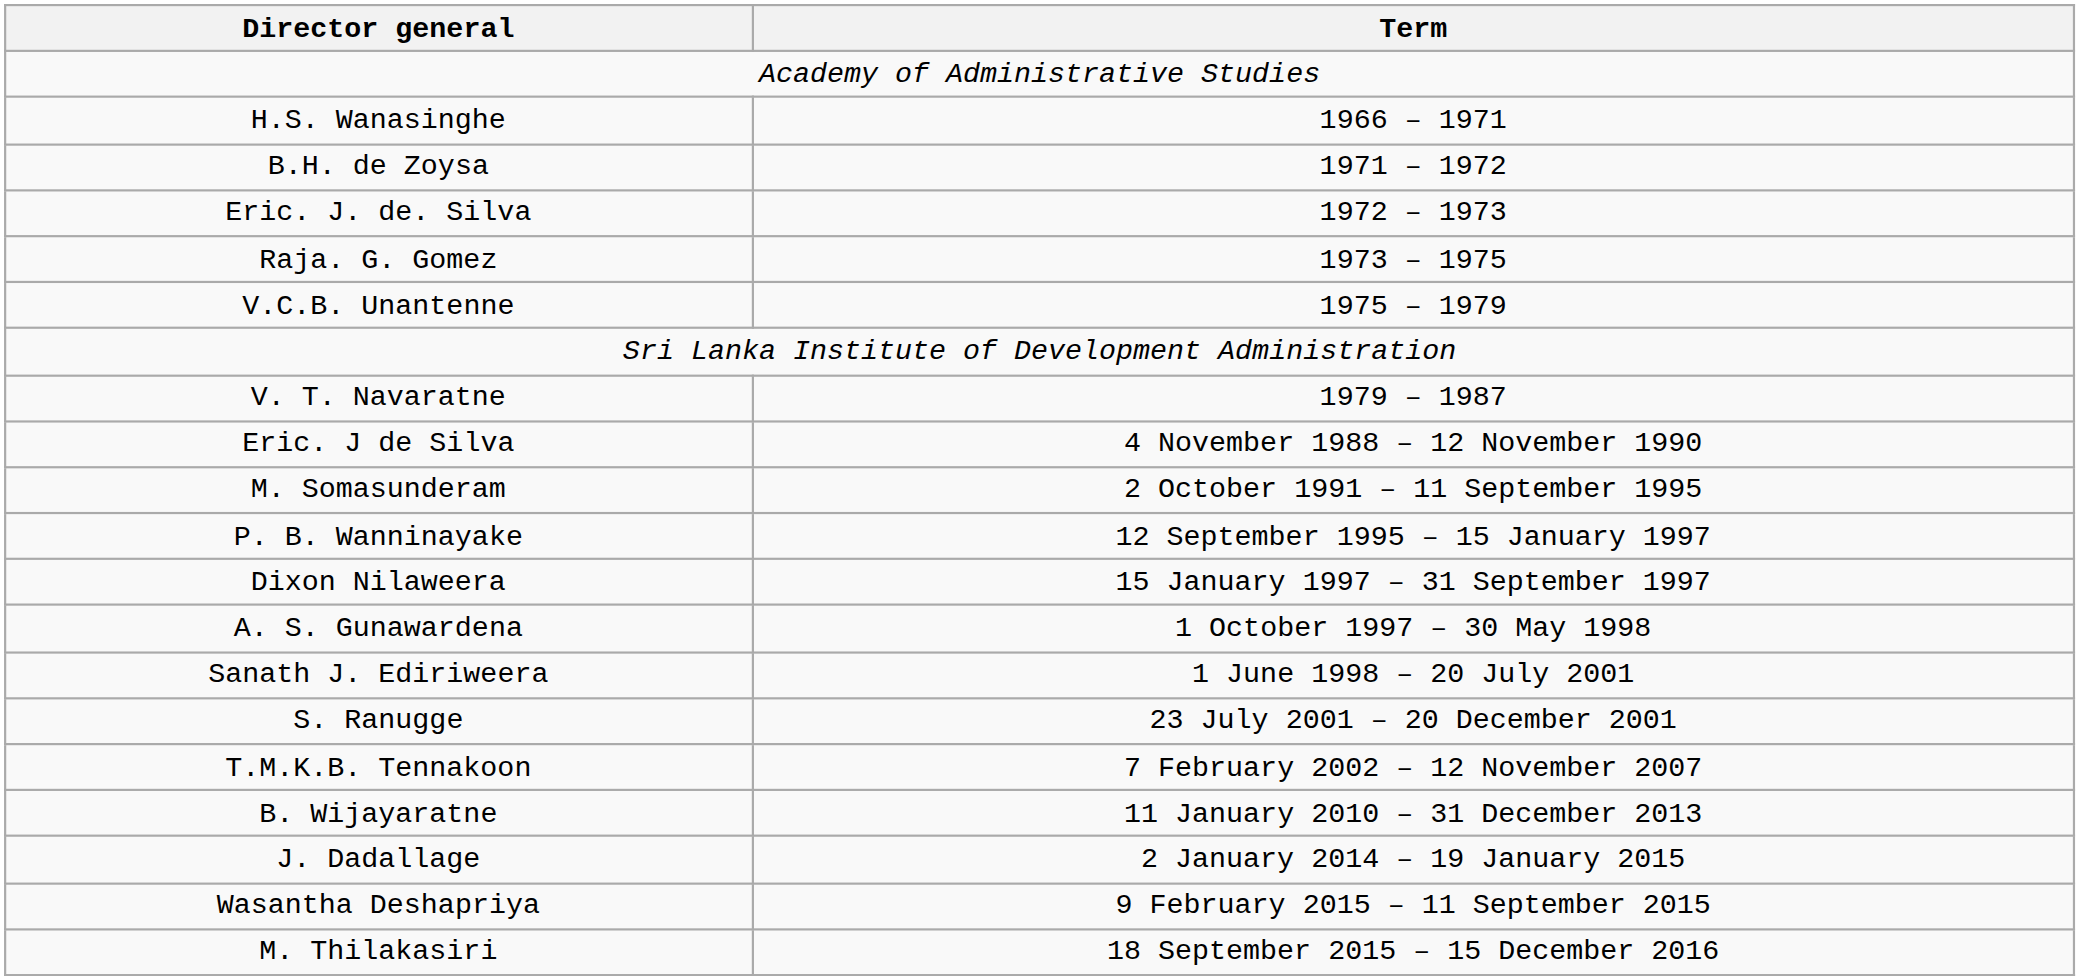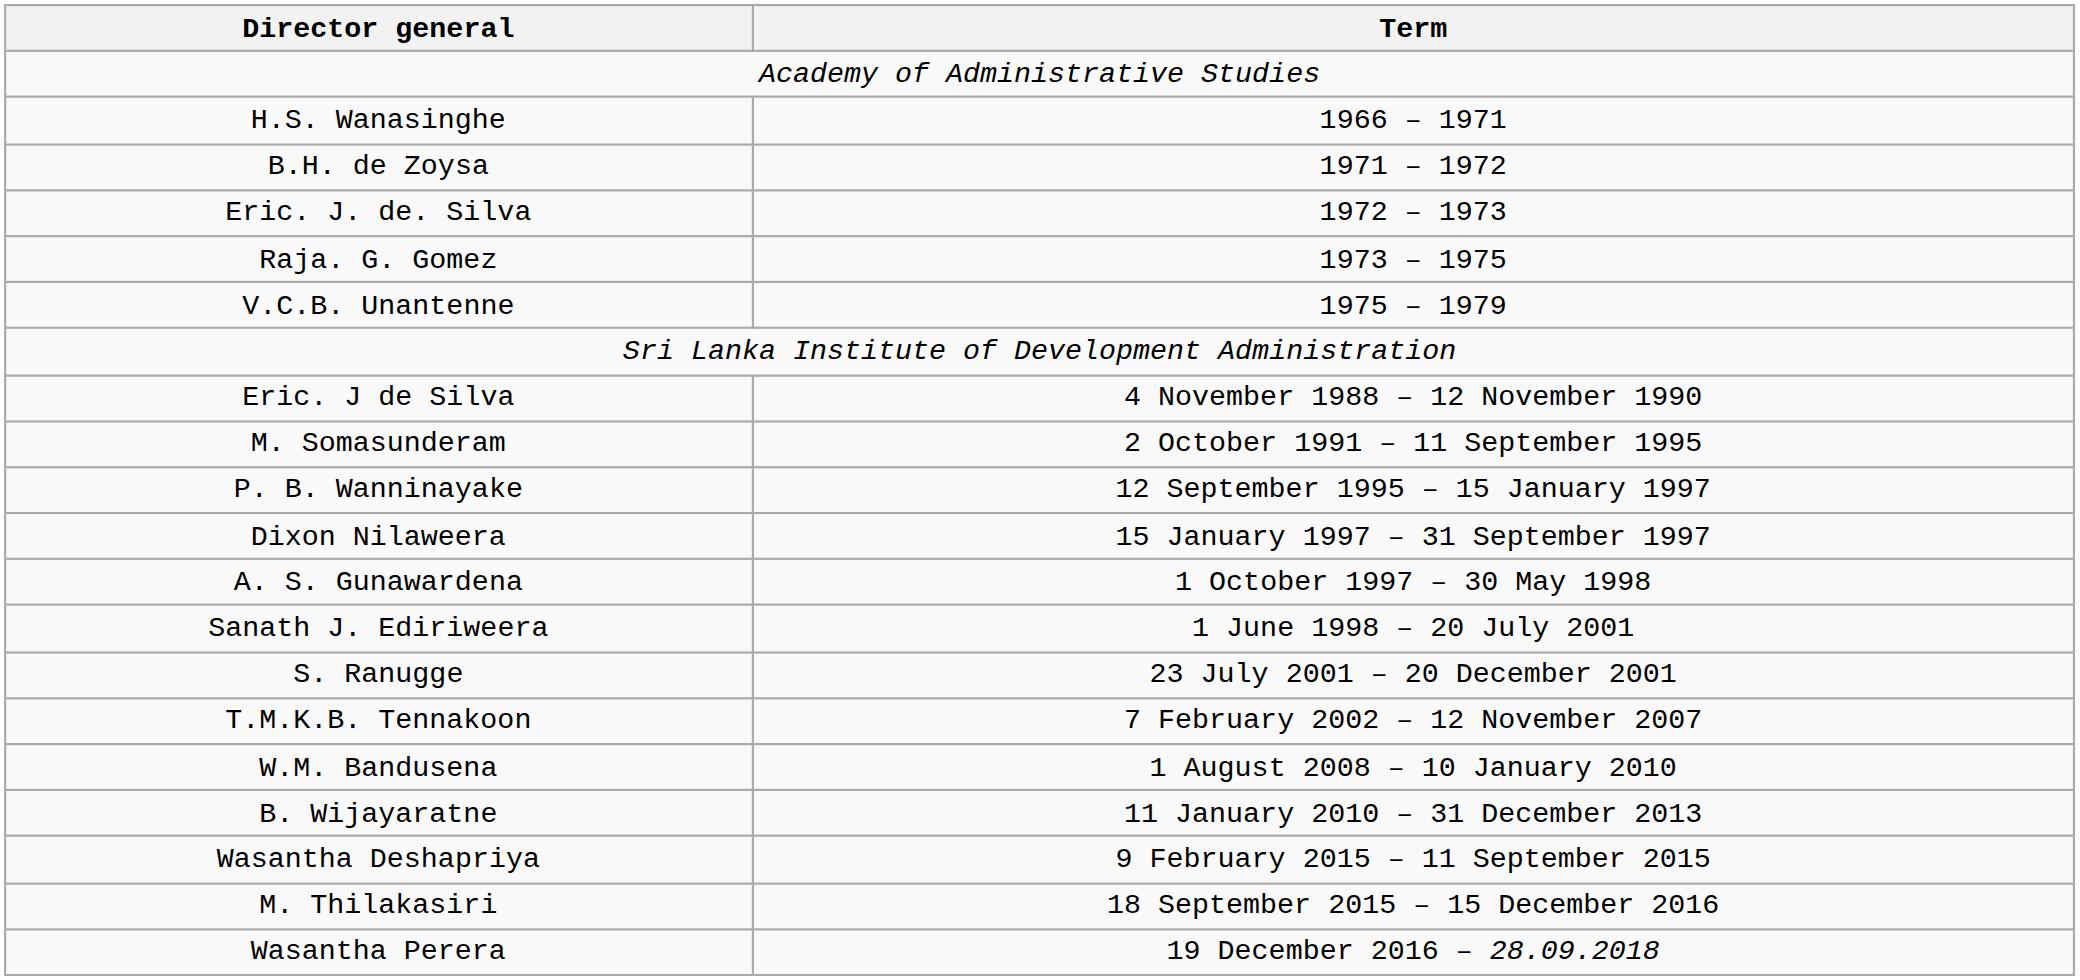- row: V. T. Navaratne | 1979 – 1987
+ row: W.M. Bandusena | 1 August 2008 – 10 January 2010
- row: J. Dadallage | 2 January 2014 – 19 January 2015
+ row: Wasantha Perera | 19 December 2016 – 28.09.2018
